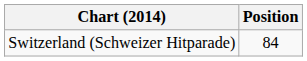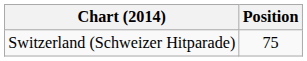Switzerland (Schweizer Hitparade) | Position: 84 -> 75
